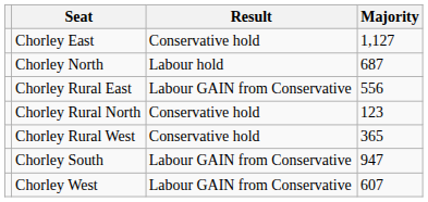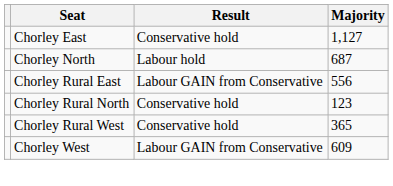- row: Chorley South | Labour GAIN from Conservative | 947
Chorley West | Majority: 607 -> 609
